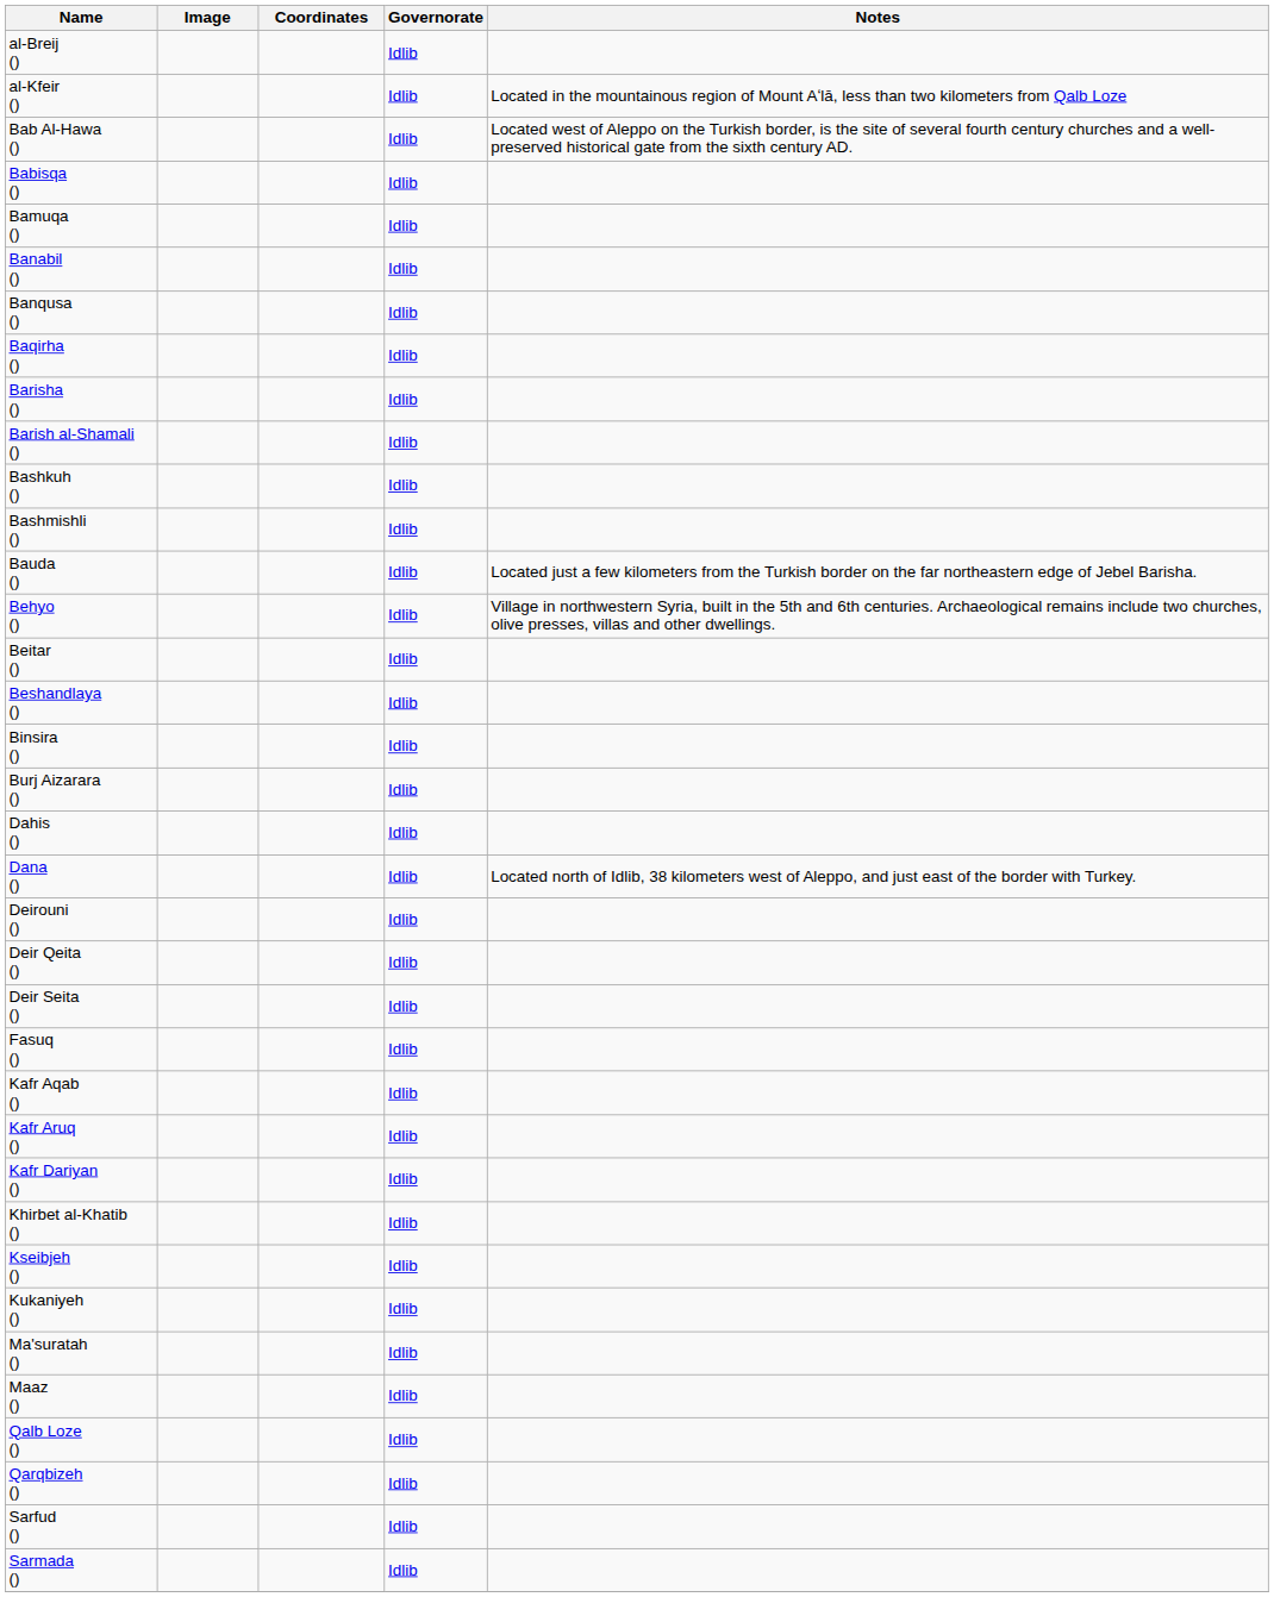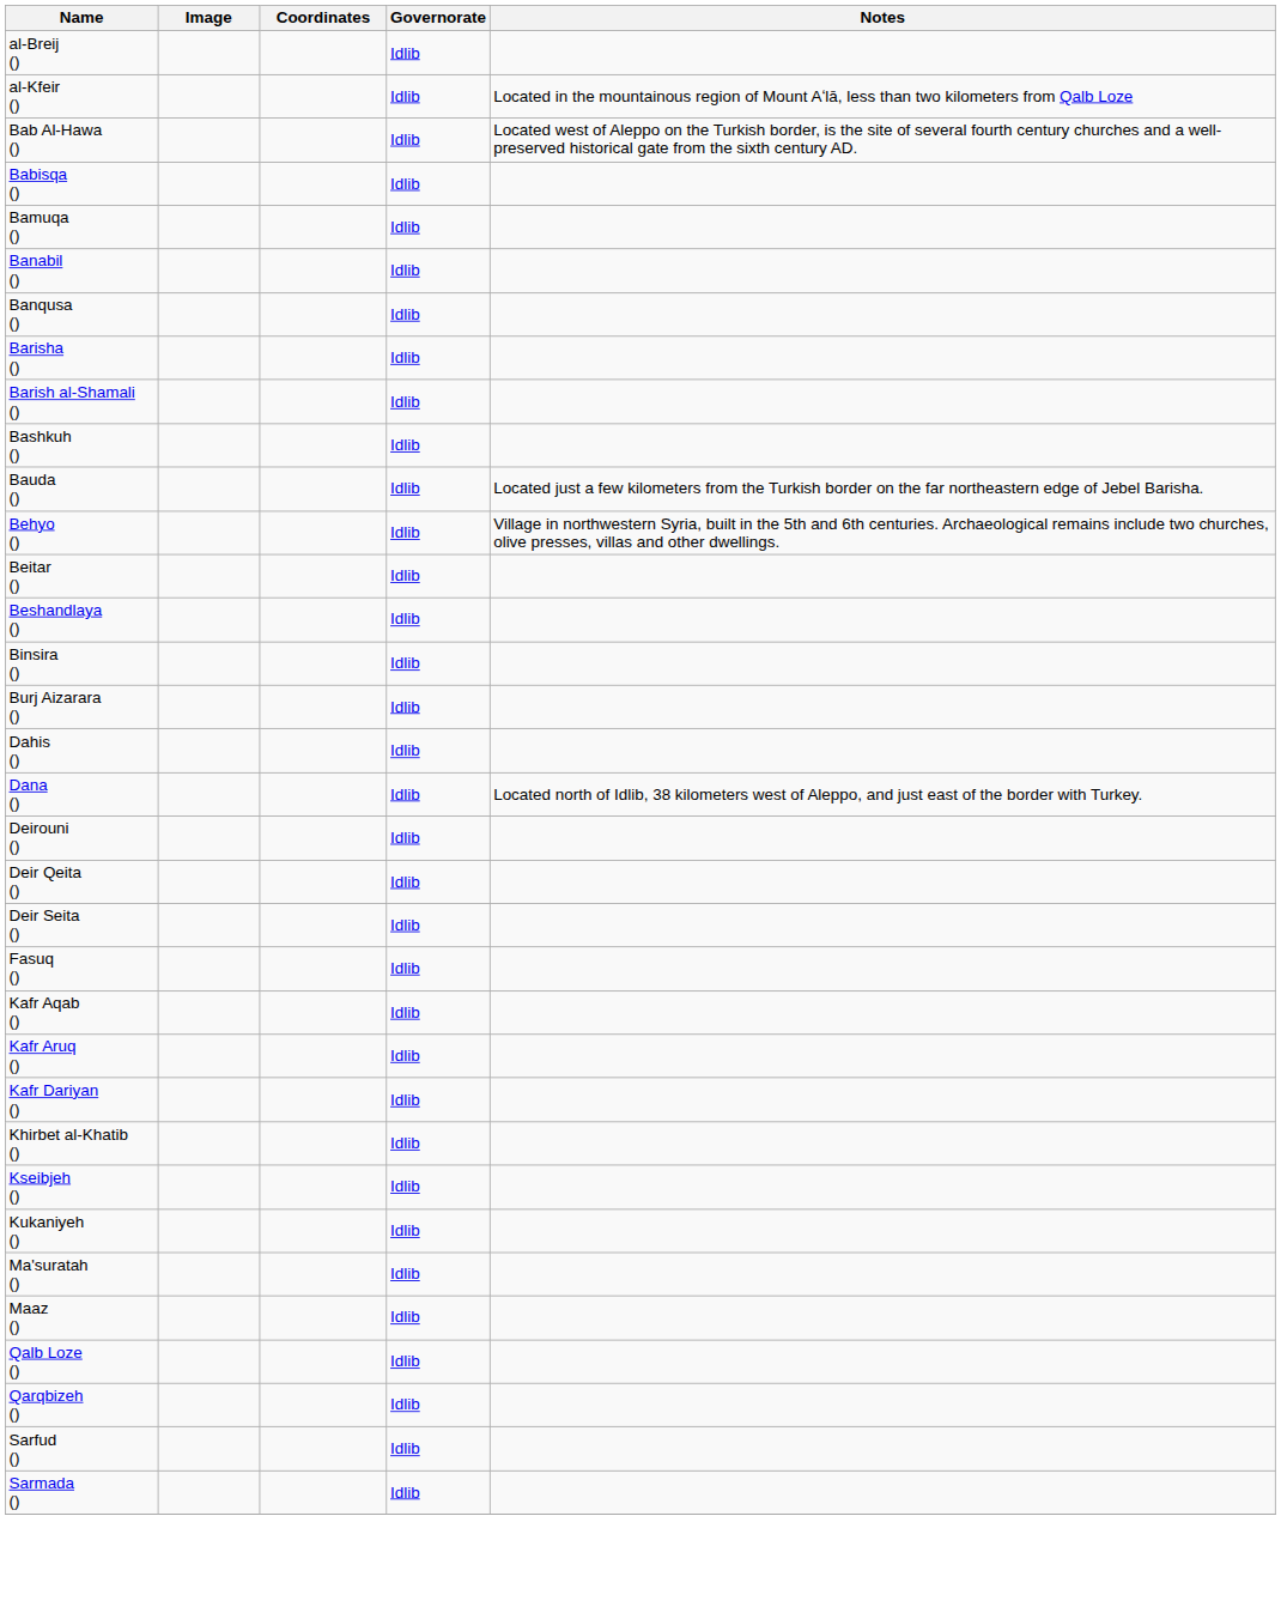- row: Baqirha () | Idlib
- row: Bashmishli () | Idlib
